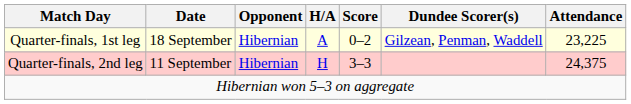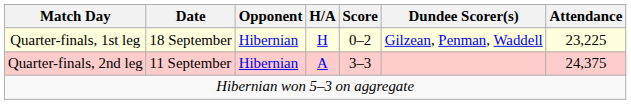Quarter-finals, 1st leg | H/A: A -> H
Quarter-finals, 2nd leg | H/A: H -> A
